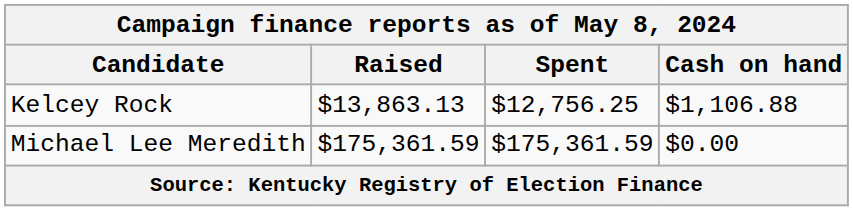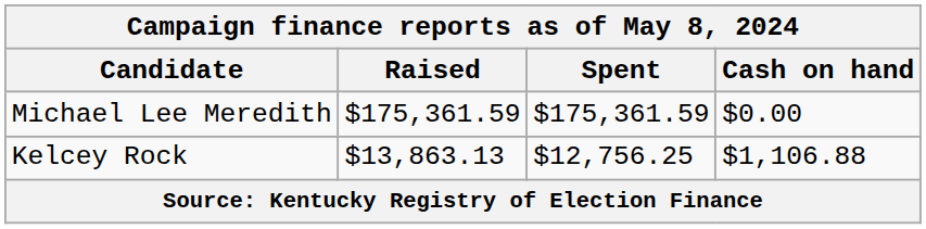rows swapped: Michael Lee Meredith <-> Kelcey Rock
